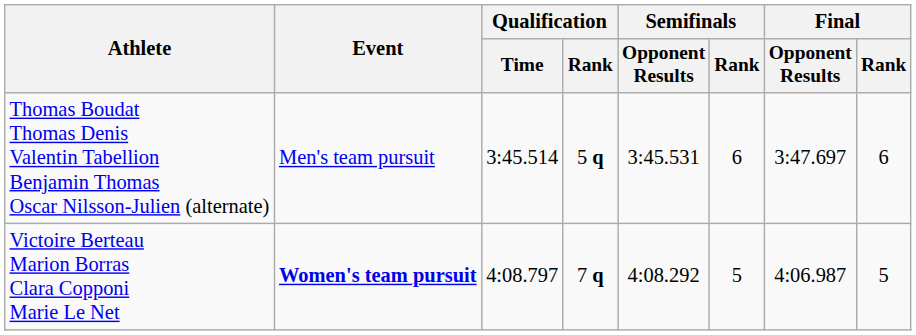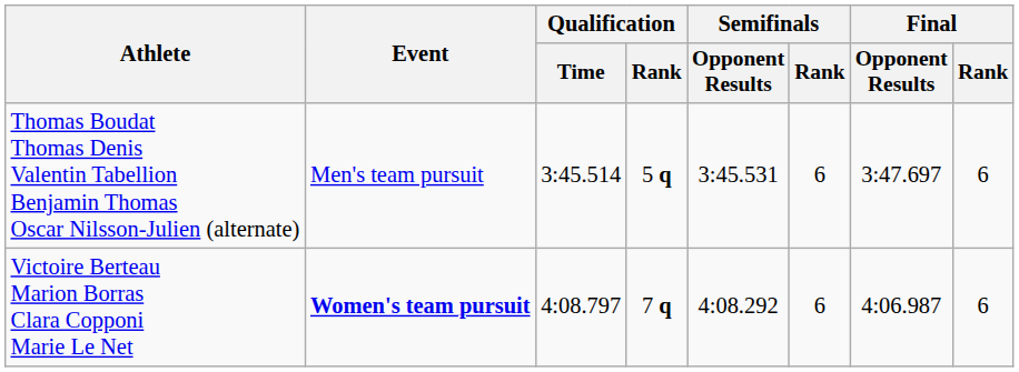Victoire Berteau Marion Borras Clara Copponi Marie Le Net | Semifinals / Rank: 5 -> 6
Victoire Berteau Marion Borras Clara Copponi Marie Le Net | Final / Rank: 5 -> 6
